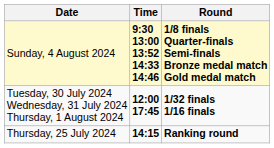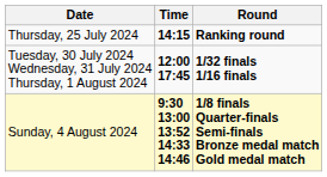rows swapped: Thursday, 25 July 2024 <-> Sunday, 4 August 2024
